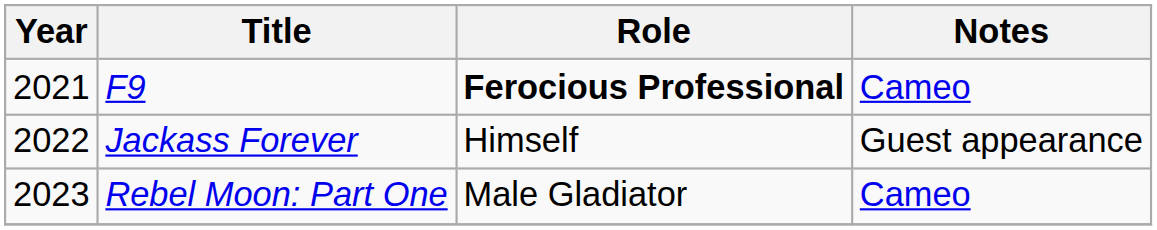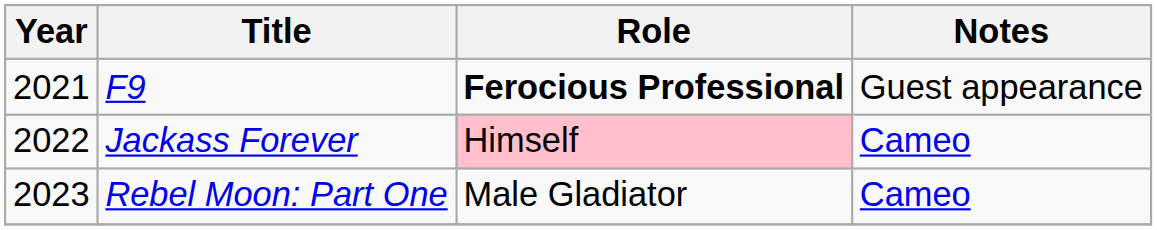F9 | Notes: Cameo -> Guest appearance
Jackass Forever | Role: no background -> pink background
Jackass Forever | Notes: Guest appearance -> Cameo
